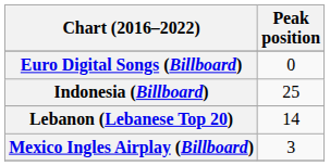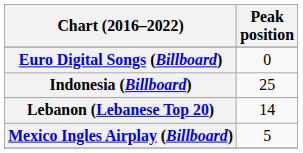Mexico Ingles Airplay (Billboard) | Peak position: 3 -> 5
